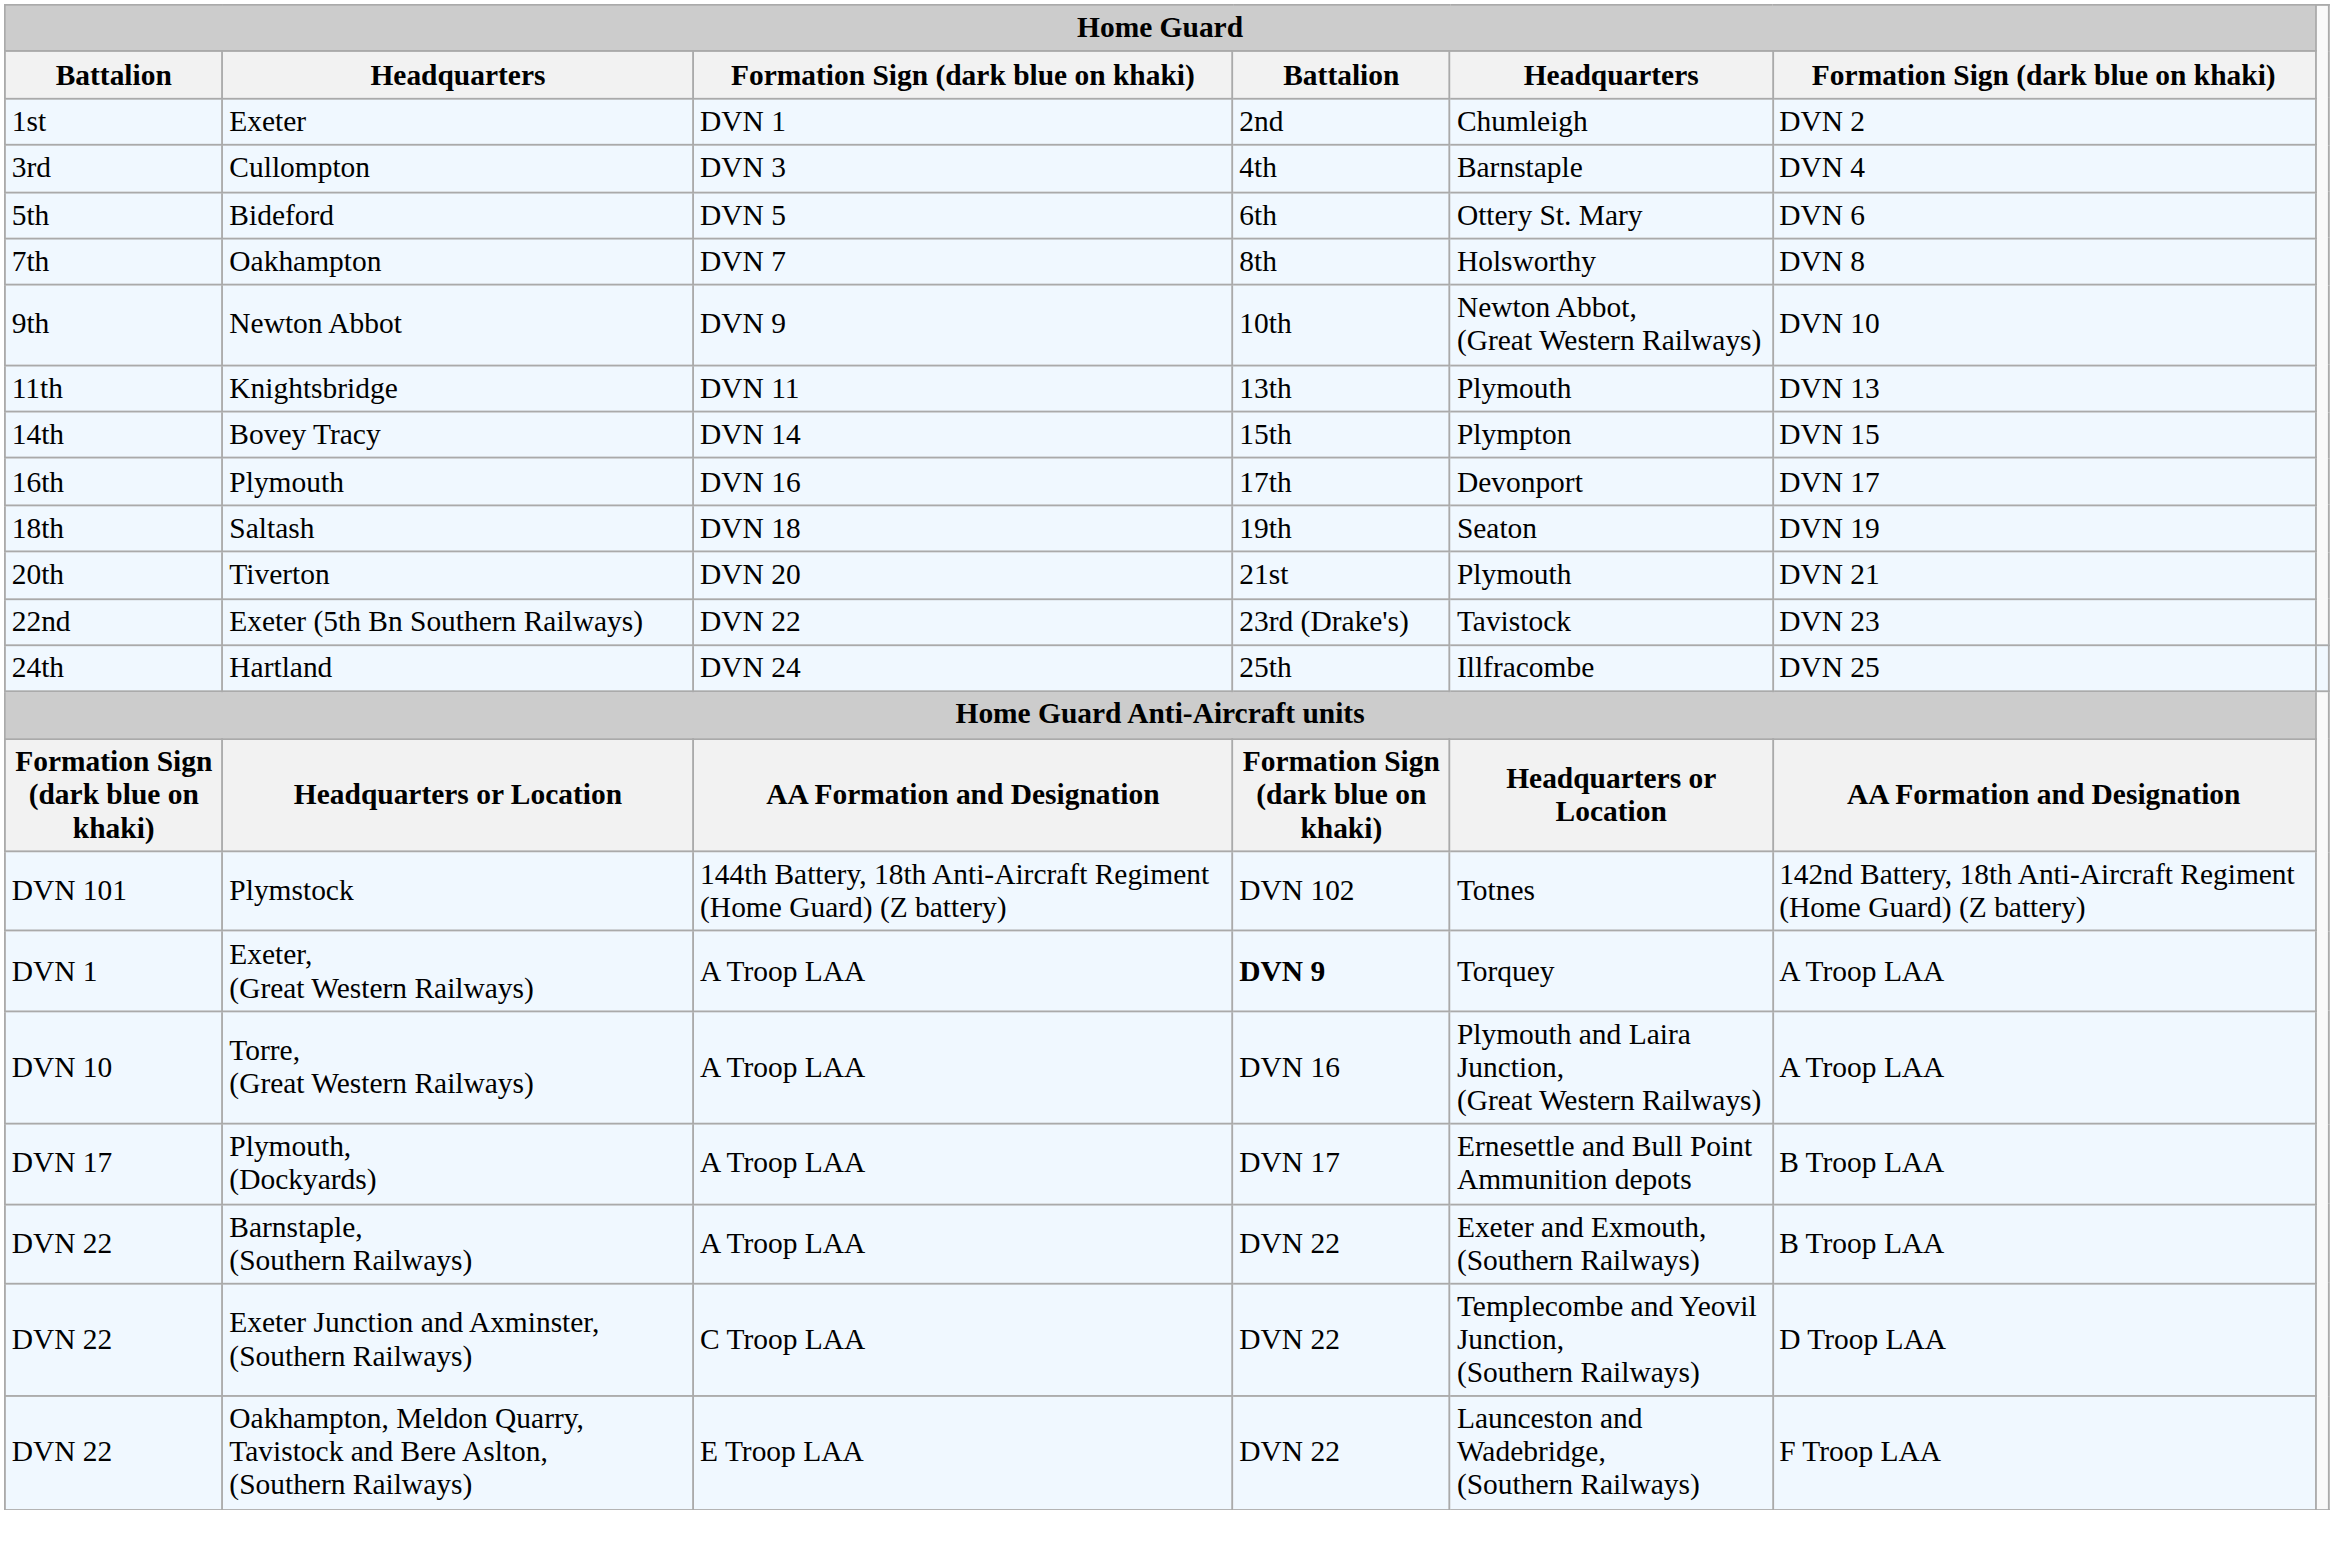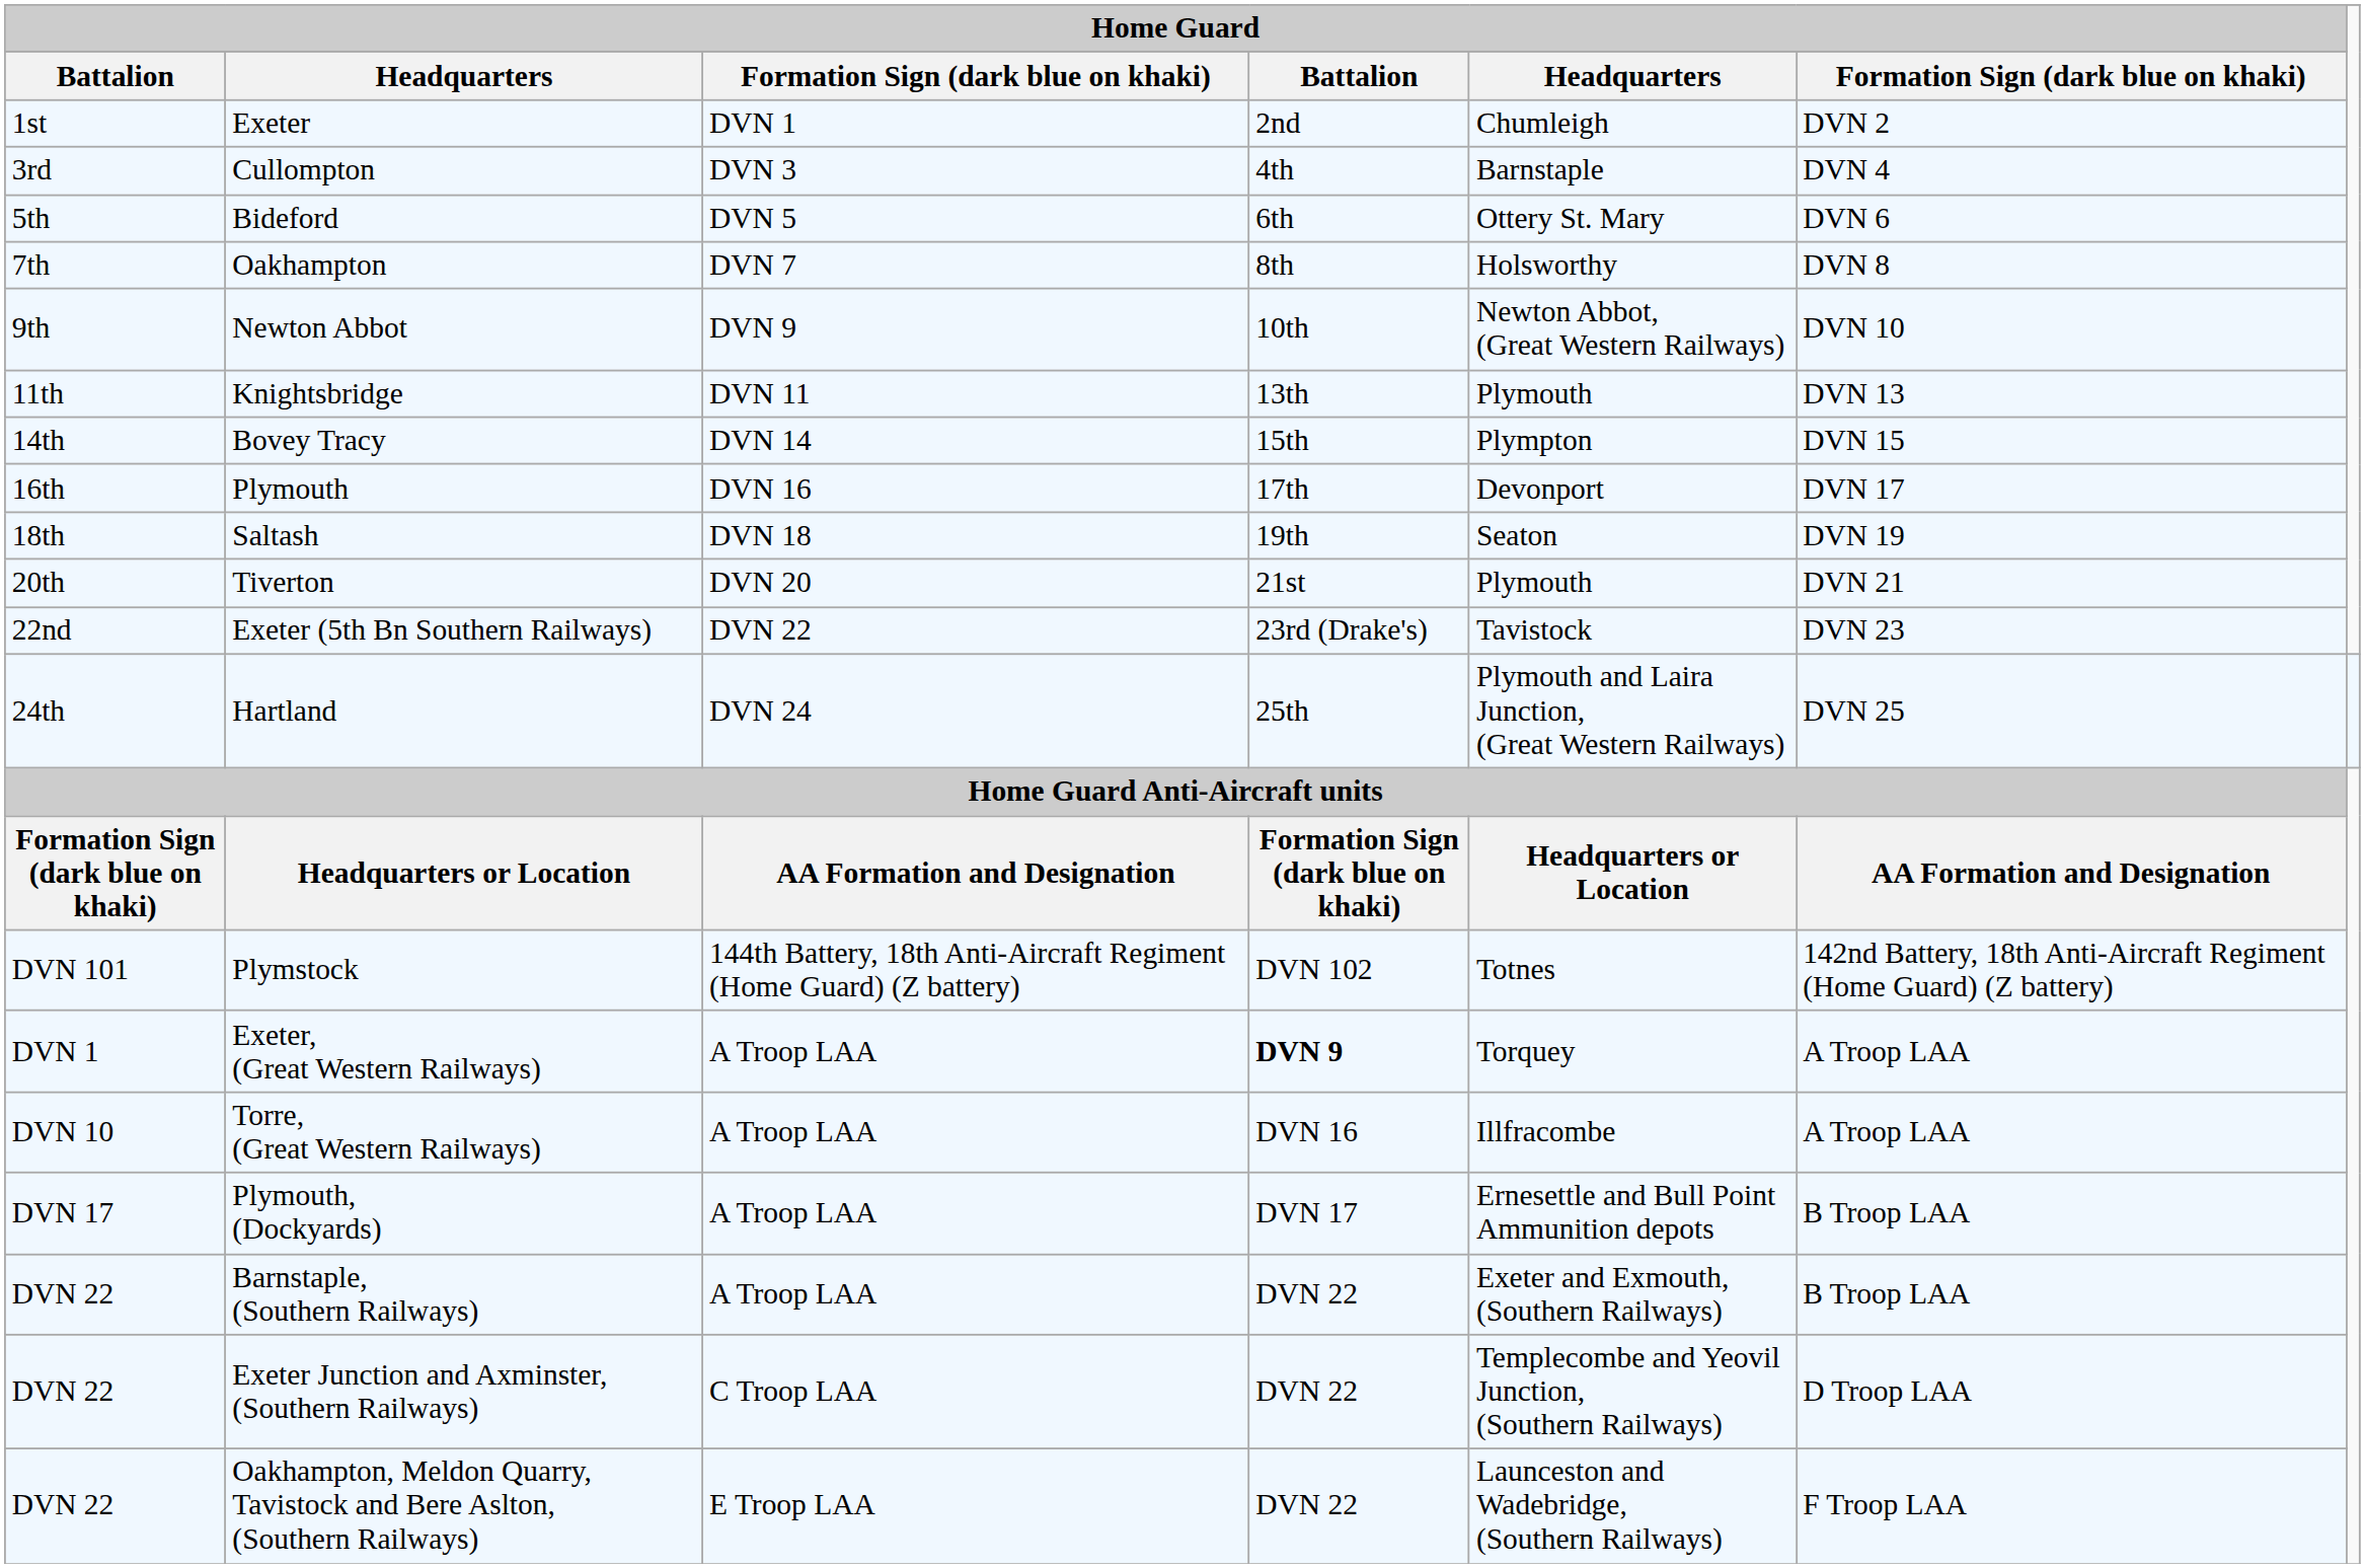Hartland | column 5: Illfracombe -> Plymouth and Laira Junction, (Great Western Railways)
Torre, (Great Western Railways) | column 5: Plymouth and Laira Junction, (Great Western Railways) -> Illfracombe
